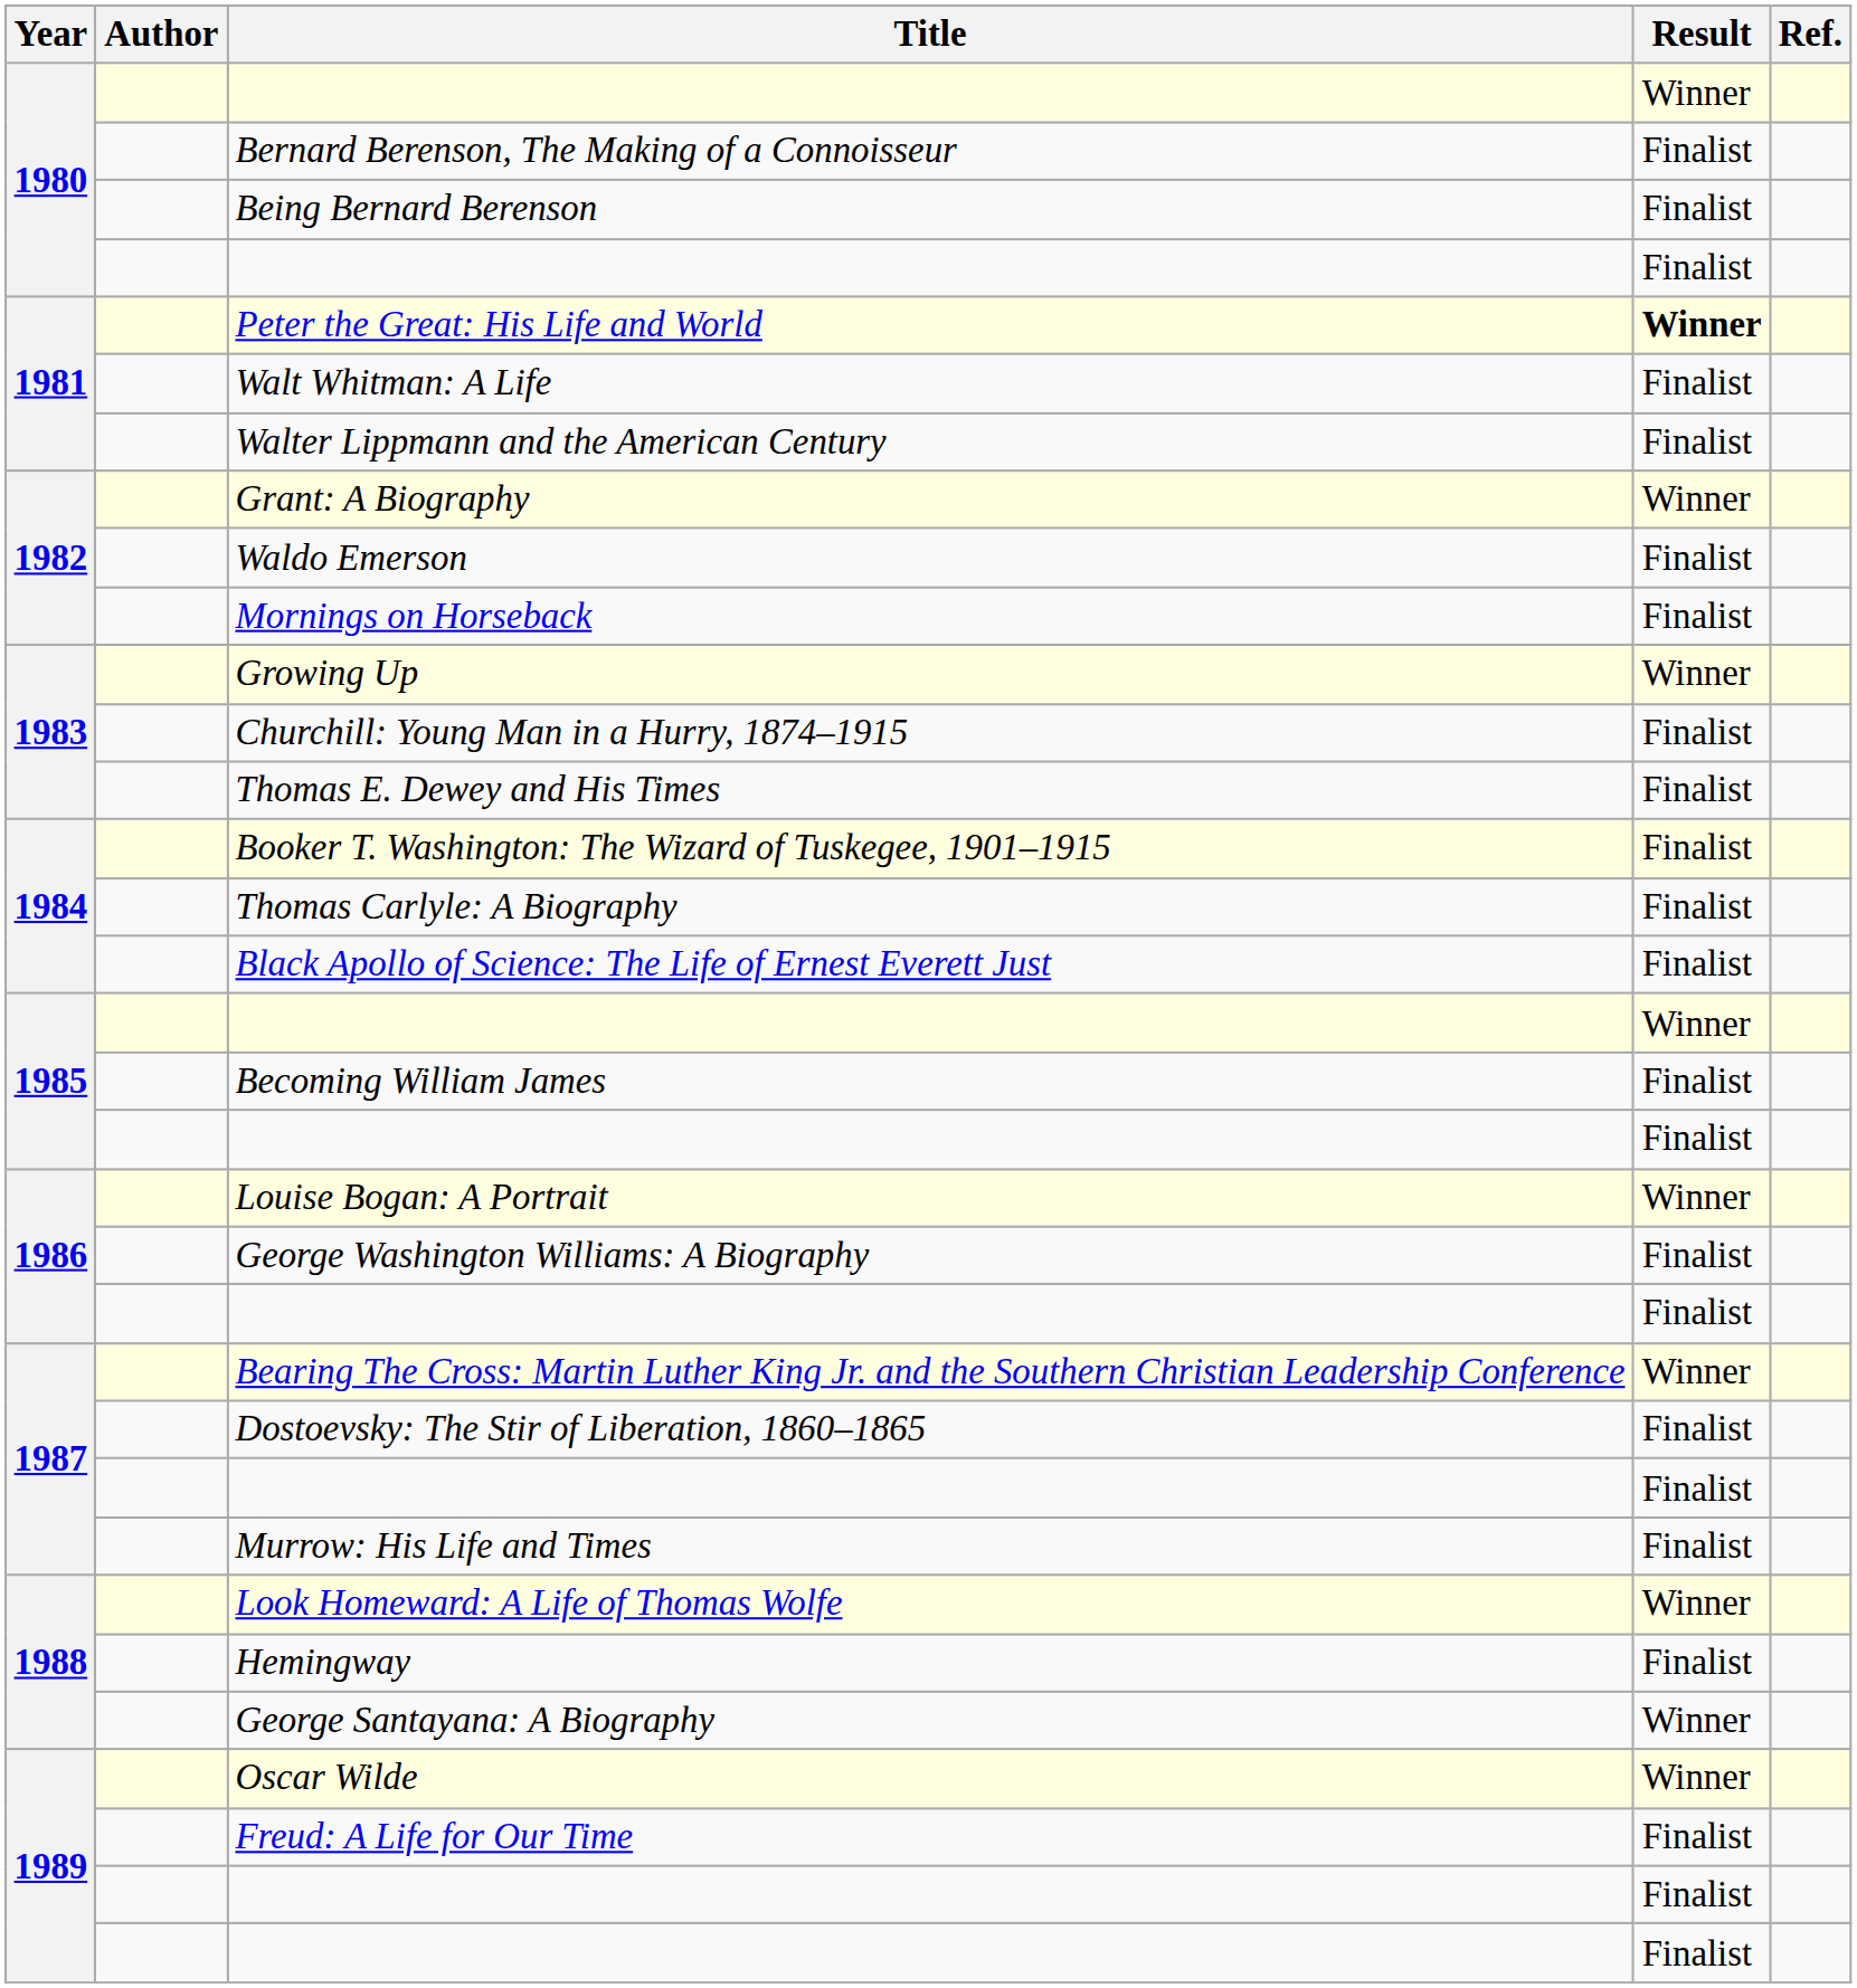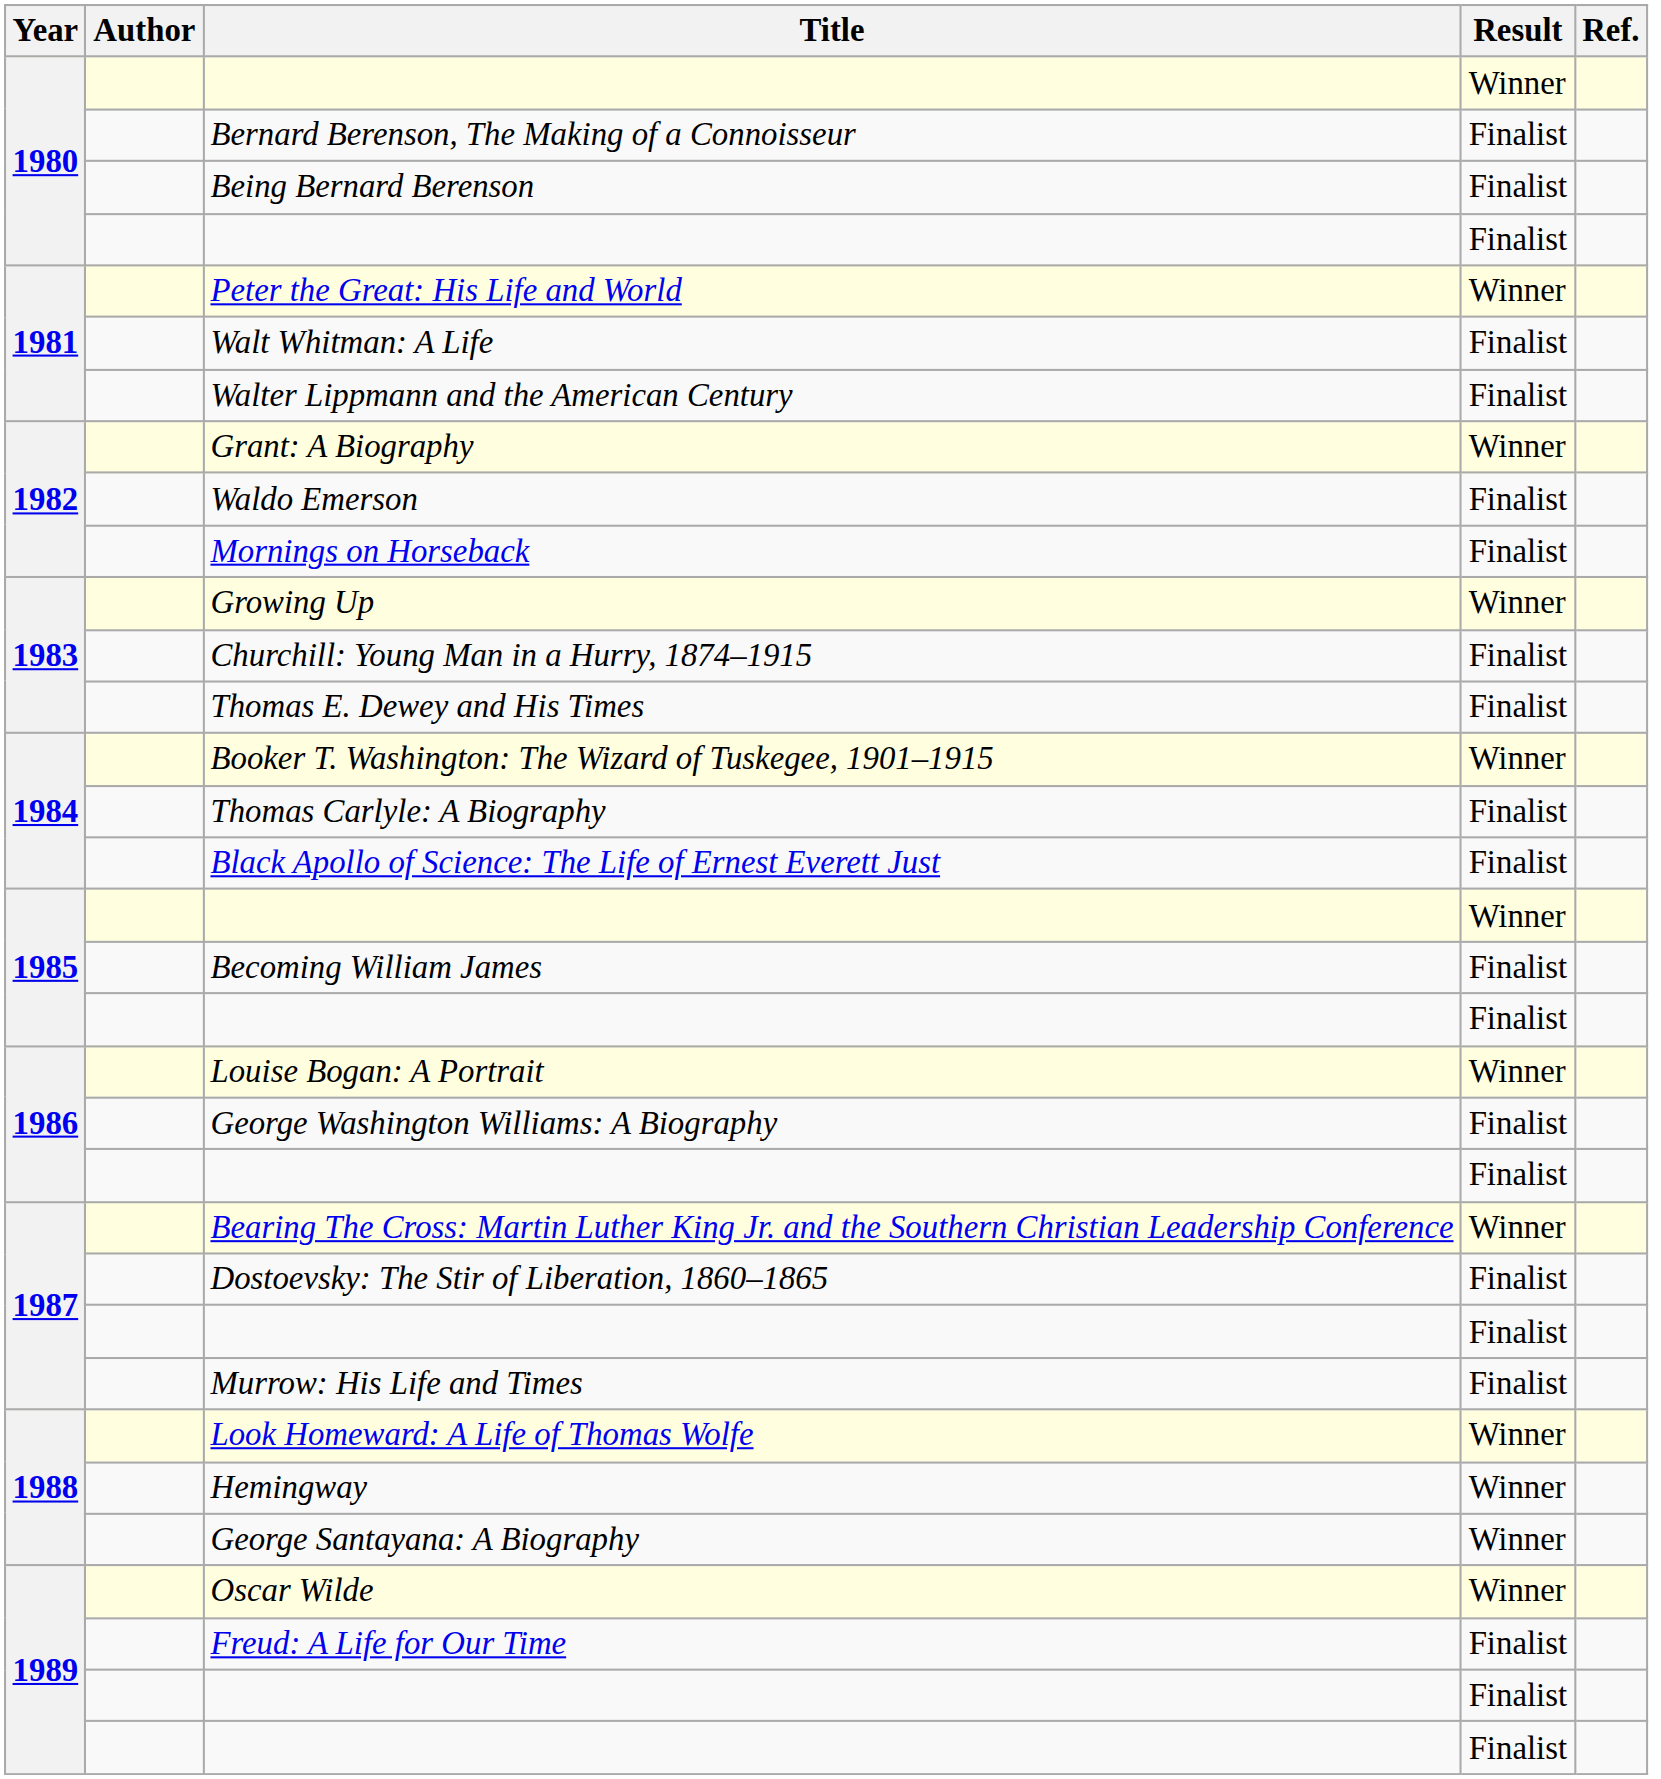Peter the Great: His Life and World | Result: bold -> normal
Booker T. Washington: The Wizard of Tuskegee, 1901–1915 | Result: Finalist -> Winner
Hemingway | Result: Finalist -> Winner
